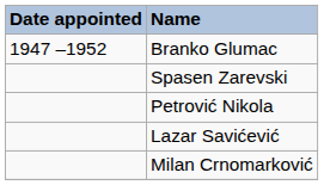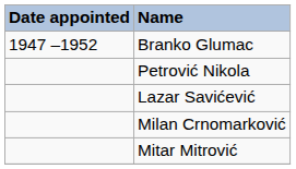- row: Spasen Zarevski
+ row: Mitar Mitrović
